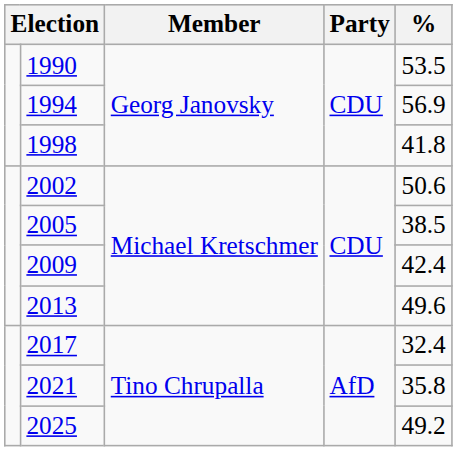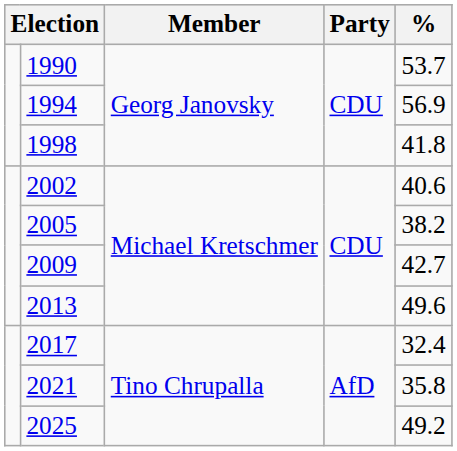1990 | %: 53.5 -> 53.7
2002 | %: 50.6 -> 40.6
2005 | %: 38.5 -> 38.2
2009 | %: 42.4 -> 42.7
